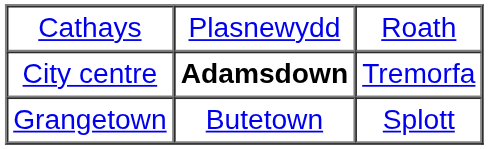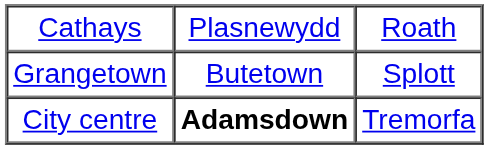rows swapped: City centre <-> Grangetown
